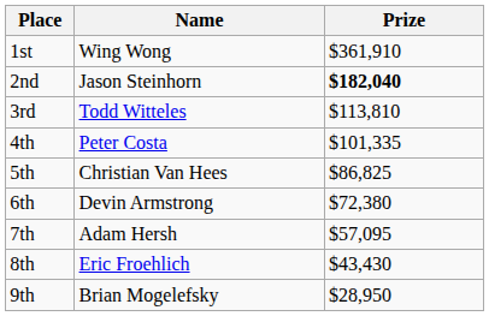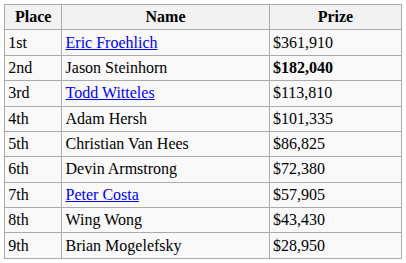1st | Name: Wing Wong -> Eric Froehlich
4th | Name: Peter Costa -> Adam Hersh
7th | Name: Adam Hersh -> Peter Costa
7th | Prize: $57,095 -> $57,905
8th | Name: Eric Froehlich -> Wing Wong
